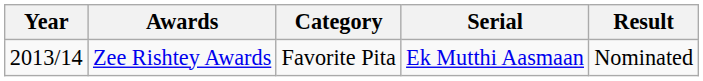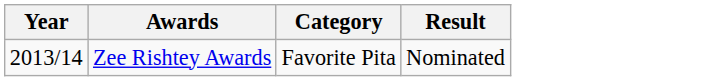- column: Serial | Ek Mutthi Aasmaan
